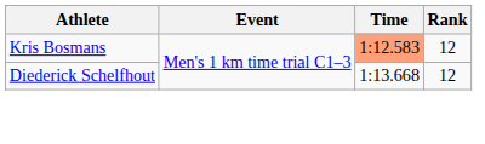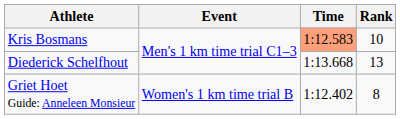Kris Bosmans | Rank: 12 -> 10
Diederick Schelfhout | Rank: 12 -> 13
+ row: Griet Hoet Guide: Anneleen Monsieur | Women's 1 km time trial B | 1:12.402 | 8
